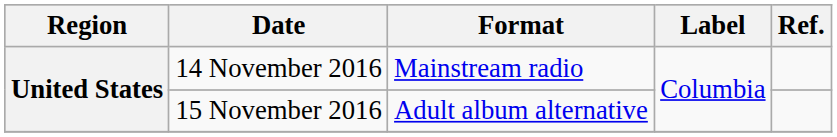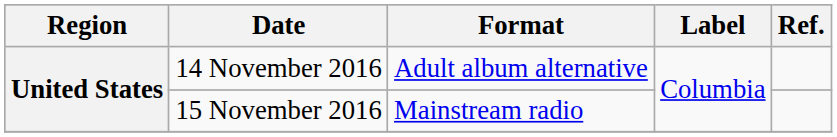14 November 2016 | Format: Mainstream radio -> Adult album alternative
15 November 2016 | Format: Adult album alternative -> Mainstream radio
